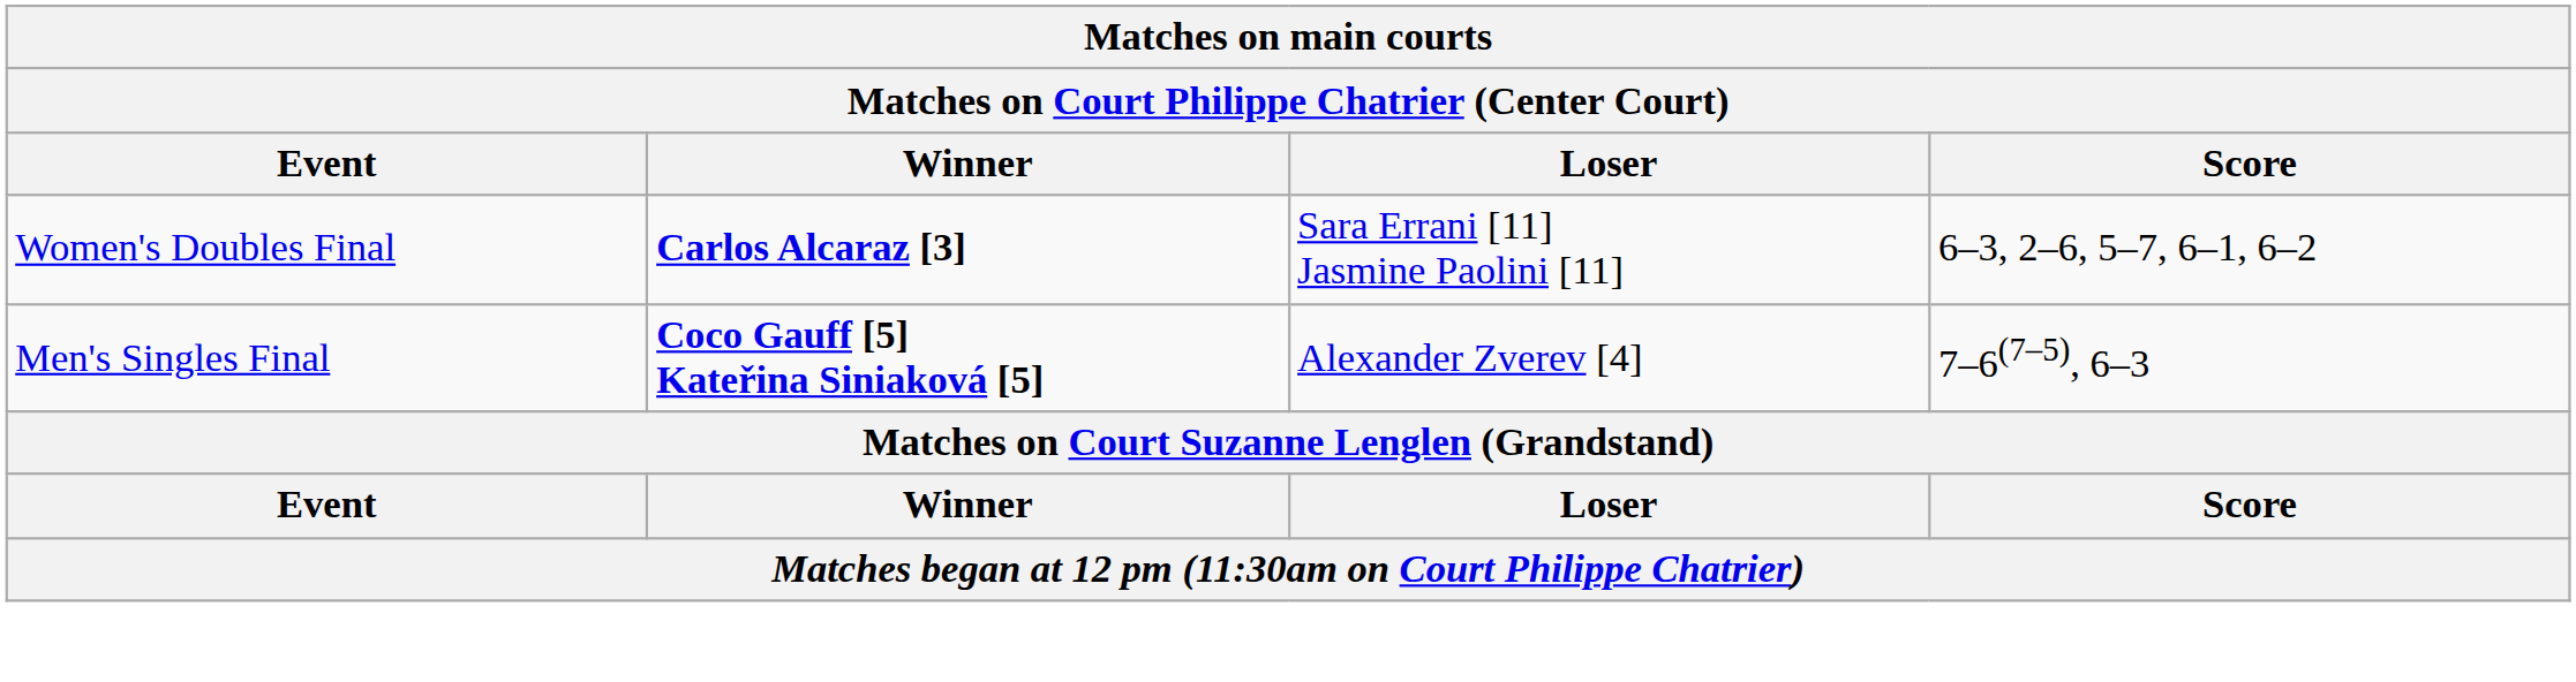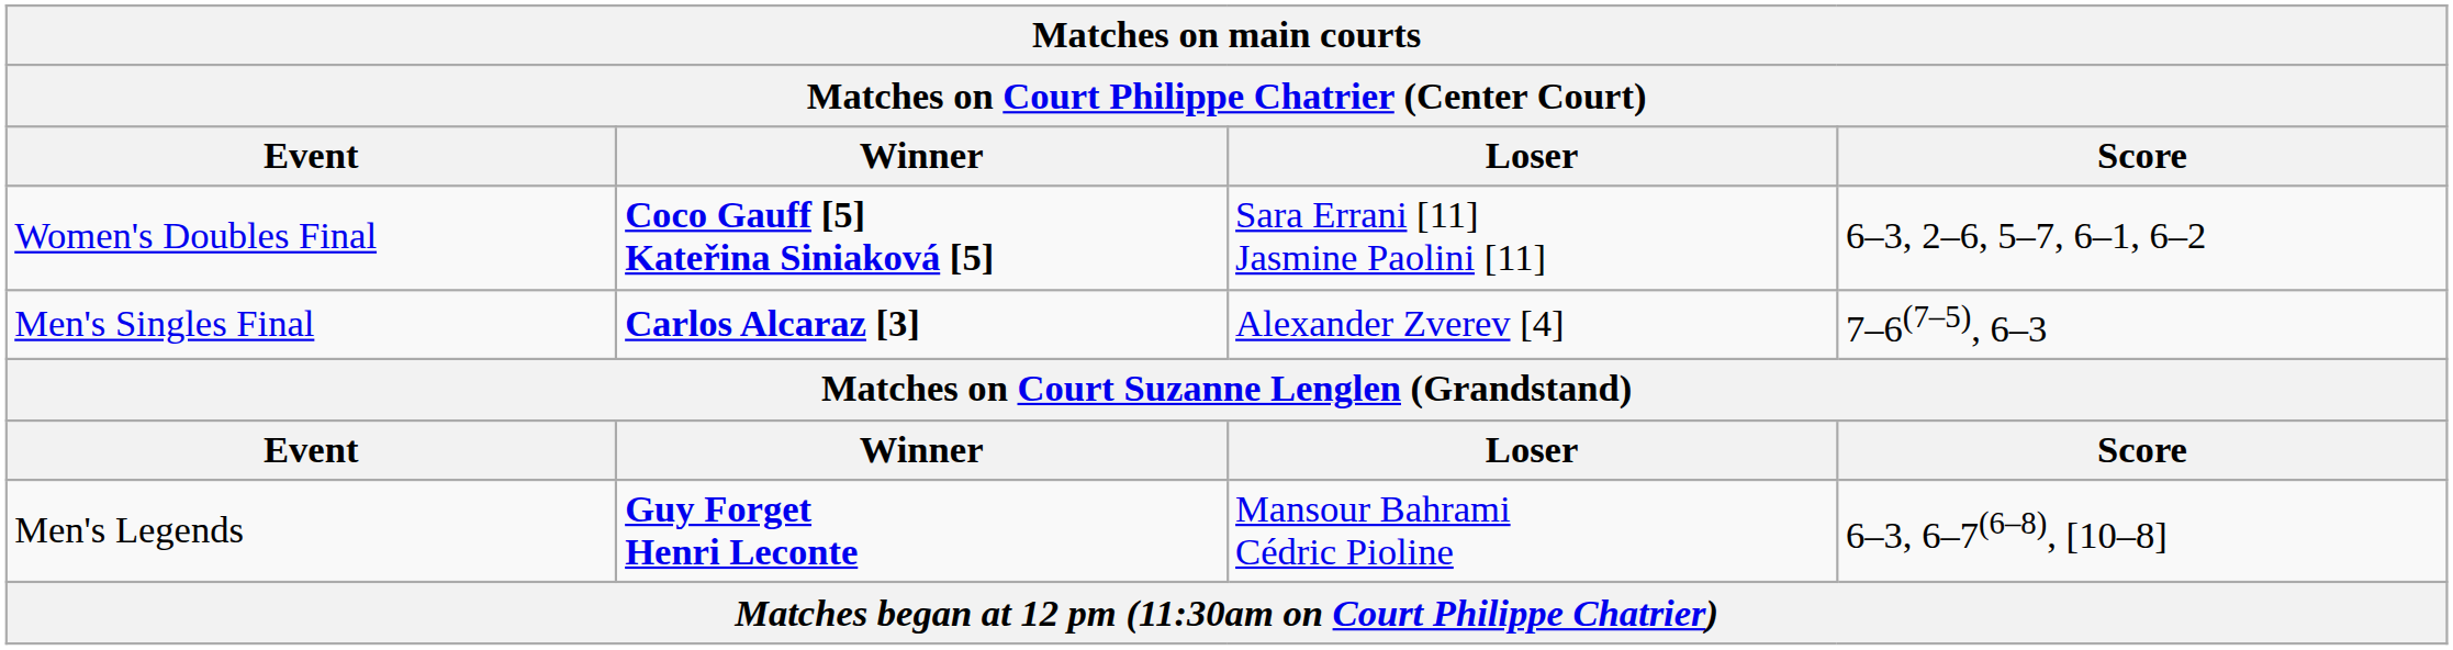Women's Doubles Final | Winner: Carlos Alcaraz [3] -> Coco Gauff [5] Kateřina Siniaková [5]
Men's Singles Final | Winner: Coco Gauff [5] Kateřina Siniaková [5] -> Carlos Alcaraz [3]
+ row: Men's Legends | Guy Forget Henri Leconte | Mansour Bahrami Cédric Pioline | 6–3, 6–7(6–8), [10–8]
